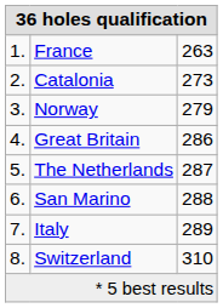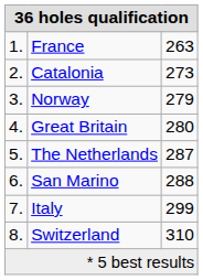Great Britain | column 3: 286 -> 280
Italy | column 3: 289 -> 299
